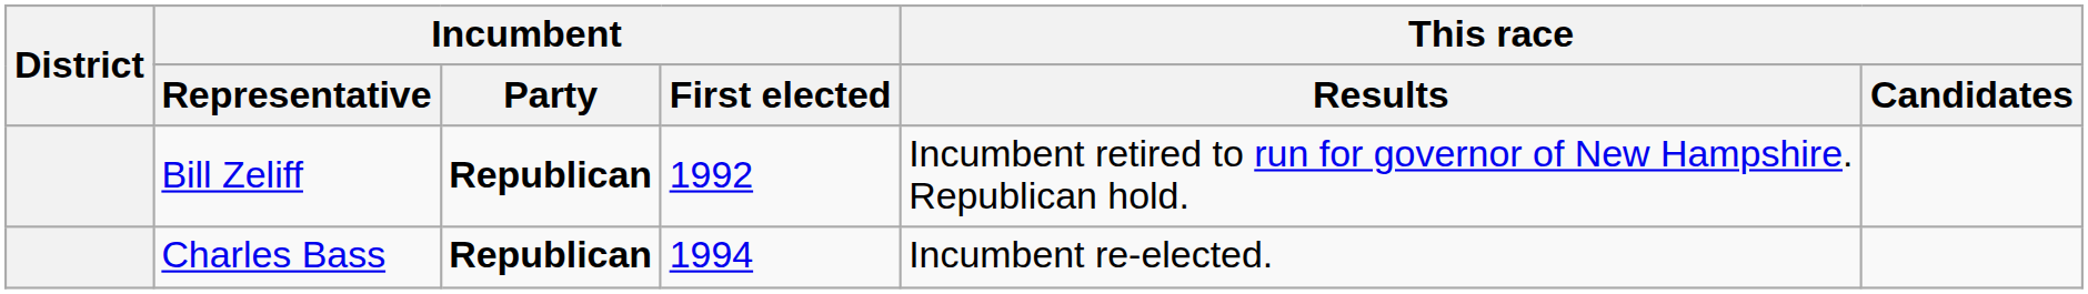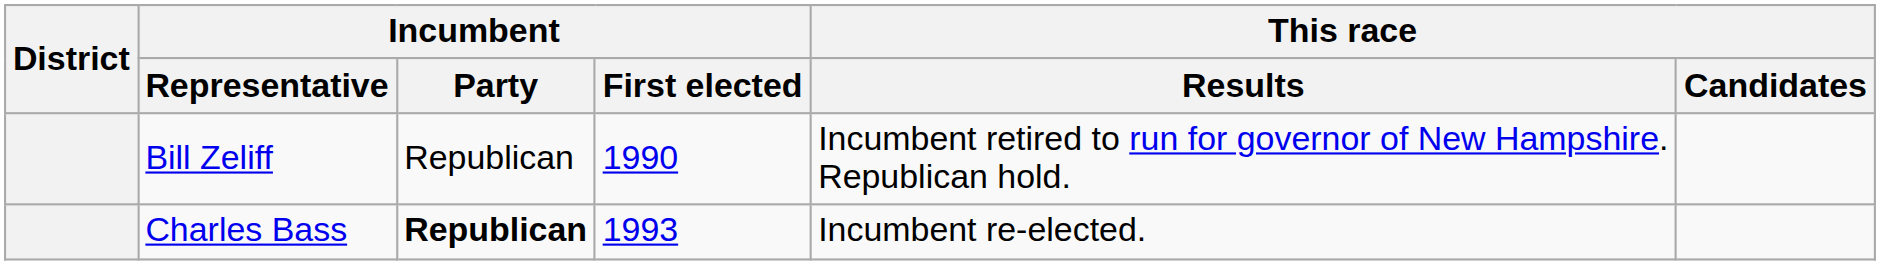Bill Zeliff | Incumbent / Party: bold -> normal
Bill Zeliff | Incumbent / First elected: 1992 -> 1990
Charles Bass | Incumbent / First elected: 1994 -> 1993
